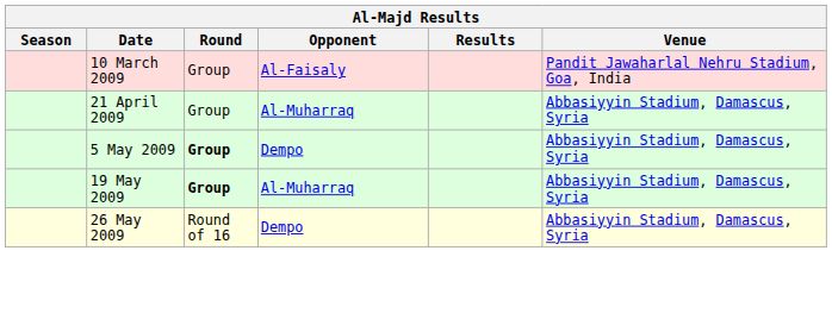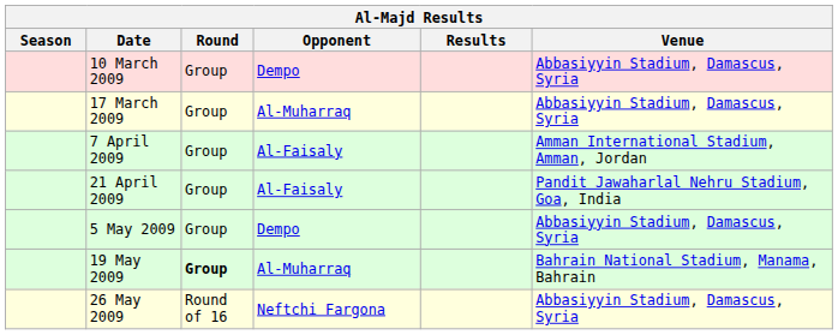10 March 2009 | Opponent: Al-Faisaly -> Dempo
10 March 2009 | Venue: Pandit Jawaharlal Nehru Stadium, Goa, India -> Abbasiyyin Stadium, Damascus, Syria
+ row: 17 March 2009 | Group | Al-Muharraq | Abbasiyyin Stadium, Damascus, Syria
+ row: 7 April 2009 | Group | Al-Faisaly | Amman International Stadium, Amman, Jordan
21 April 2009 | Opponent: Al-Muharraq -> Al-Faisaly
21 April 2009 | Venue: Abbasiyyin Stadium, Damascus, Syria -> Pandit Jawaharlal Nehru Stadium, Goa, India
5 May 2009 | Round: bold -> normal
19 May 2009 | Venue: Abbasiyyin Stadium, Damascus, Syria -> Bahrain National Stadium, Manama, Bahrain
26 May 2009 | Opponent: Dempo -> Neftchi Fargona
